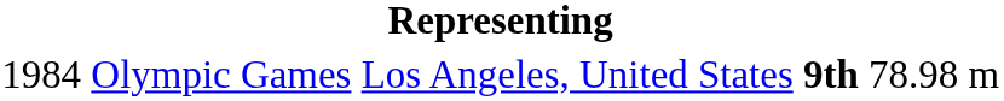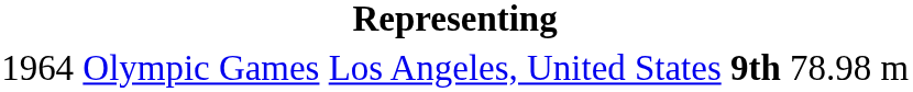Olympic Games | column 1: 1984 -> 1964
